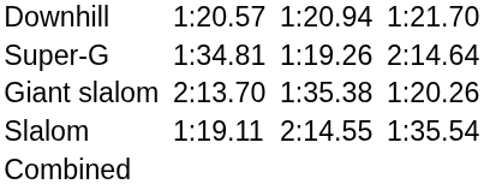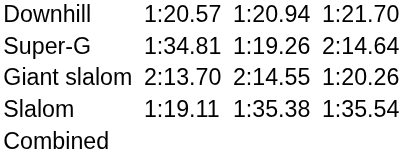Giant slalom | column 5: 1:35.38 -> 2:14.55
Slalom | column 5: 2:14.55 -> 1:35.38
